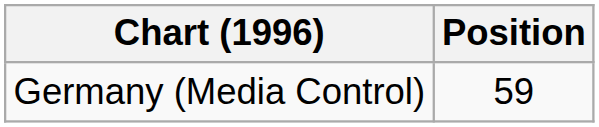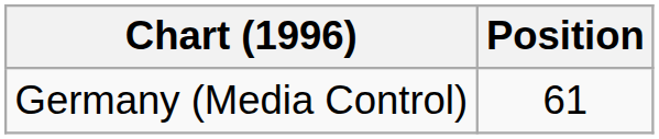Germany (Media Control) | Position: 59 -> 61
